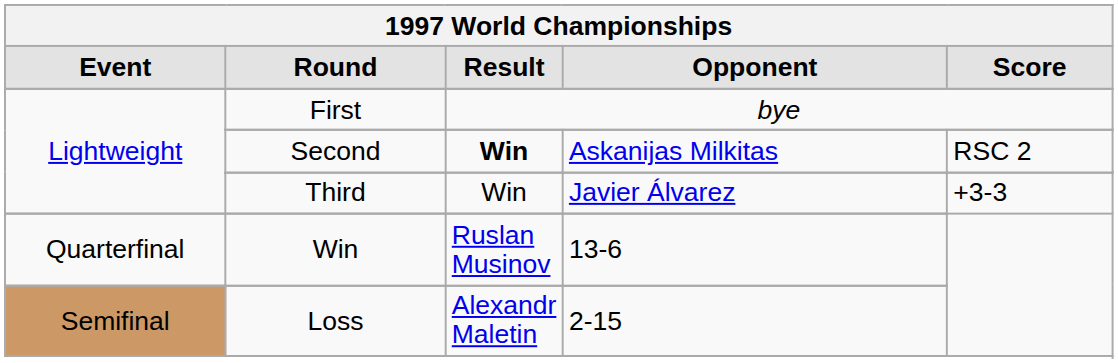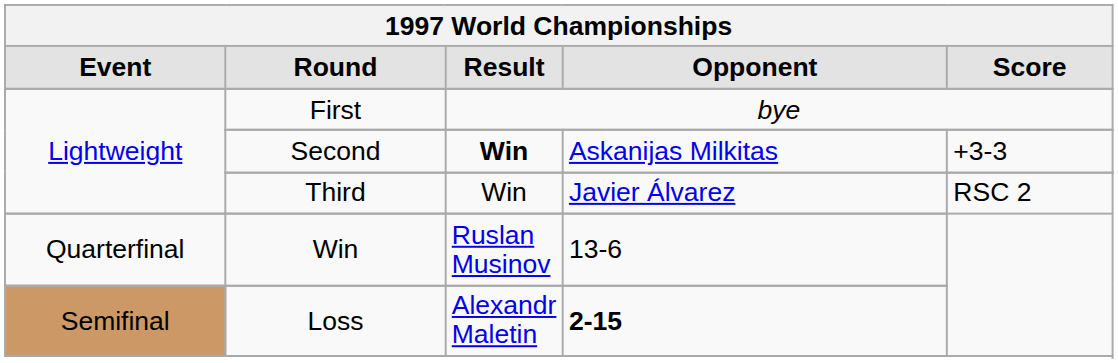Second | Score: RSC 2 -> +3-3
Third | Score: +3-3 -> RSC 2
Loss | Opponent: normal -> bold
